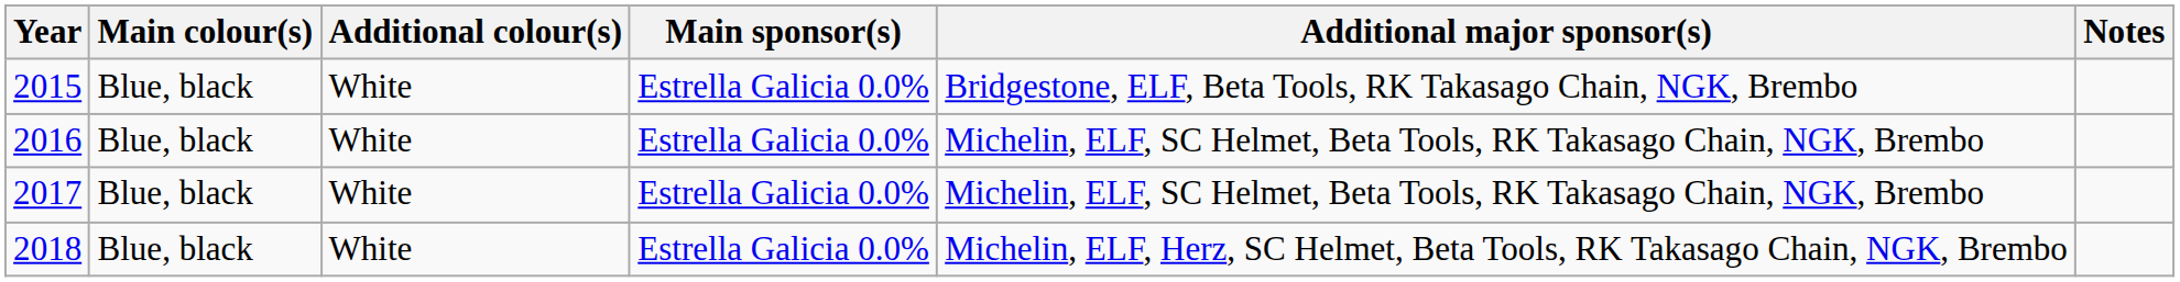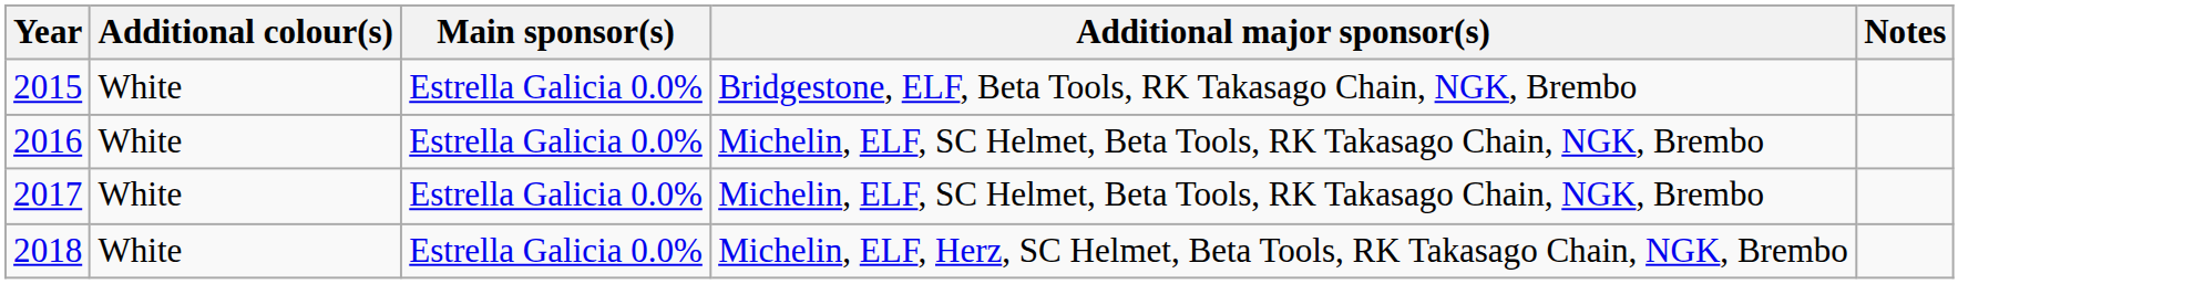- column: Main colour(s) | Blue, black | Blue, black | Blue, black | Blue, black
